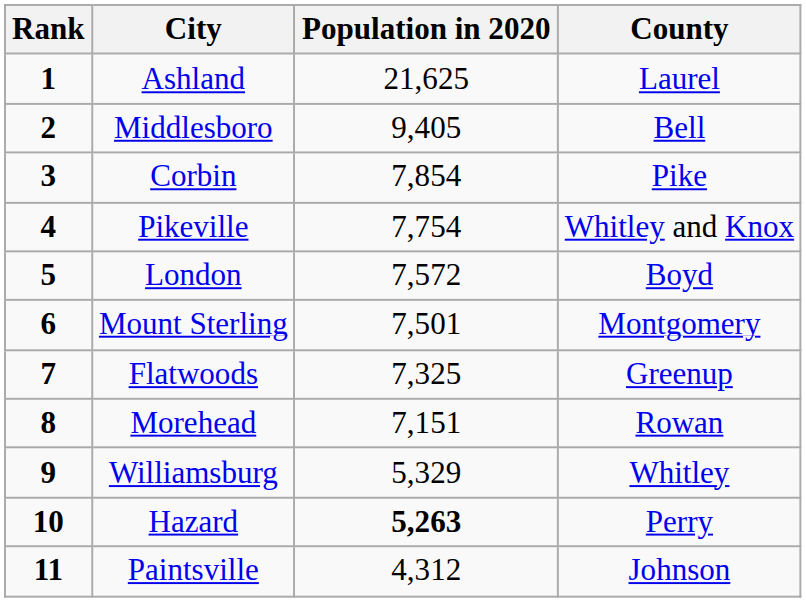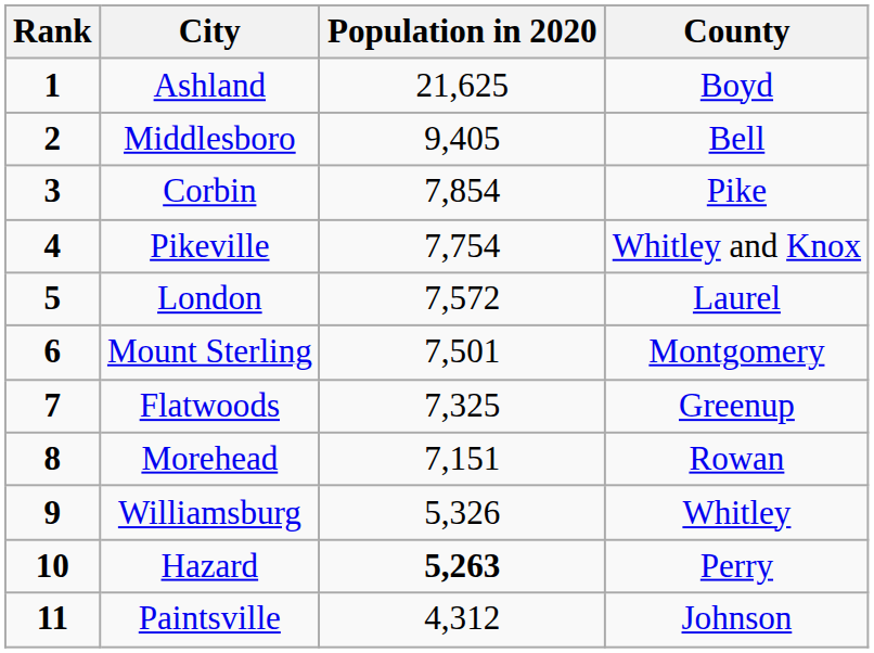Ashland | County: Laurel -> Boyd
London | County: Boyd -> Laurel
Williamsburg | Population in 2020: 5,329 -> 5,326
